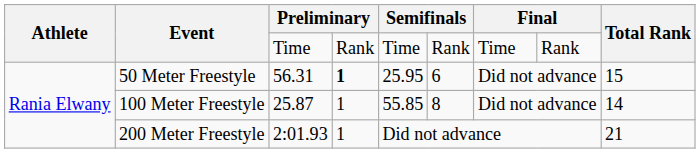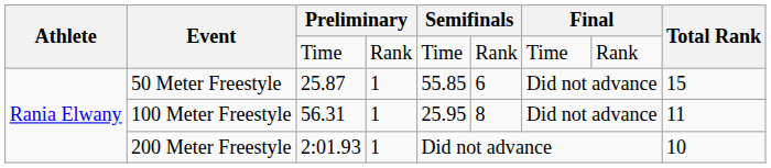50 Meter Freestyle | column 3: 56.31 -> 25.87
50 Meter Freestyle | column 4: bold -> normal
50 Meter Freestyle | column 5: 25.95 -> 55.85
100 Meter Freestyle | column 3: 25.87 -> 56.31
100 Meter Freestyle | column 5: 55.85 -> 25.95
100 Meter Freestyle | Total Rank: 14 -> 11
200 Meter Freestyle | Total Rank: 21 -> 10
